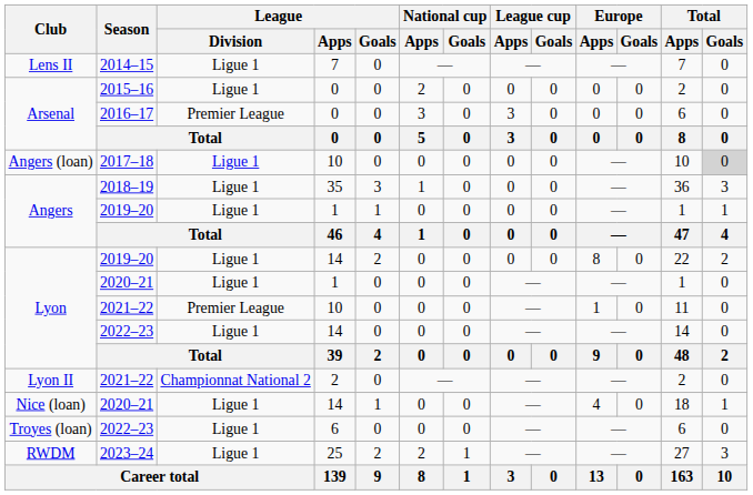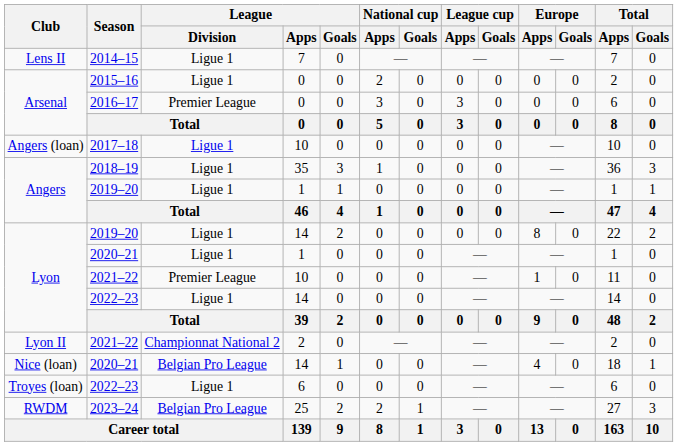2017–18 | Total / Goals: lightgrey background -> no background
Nice (loan) / 2020–21 | League / Division: Ligue 1 -> Belgian Pro League
2023–24 | League / Division: Ligue 1 -> Belgian Pro League
